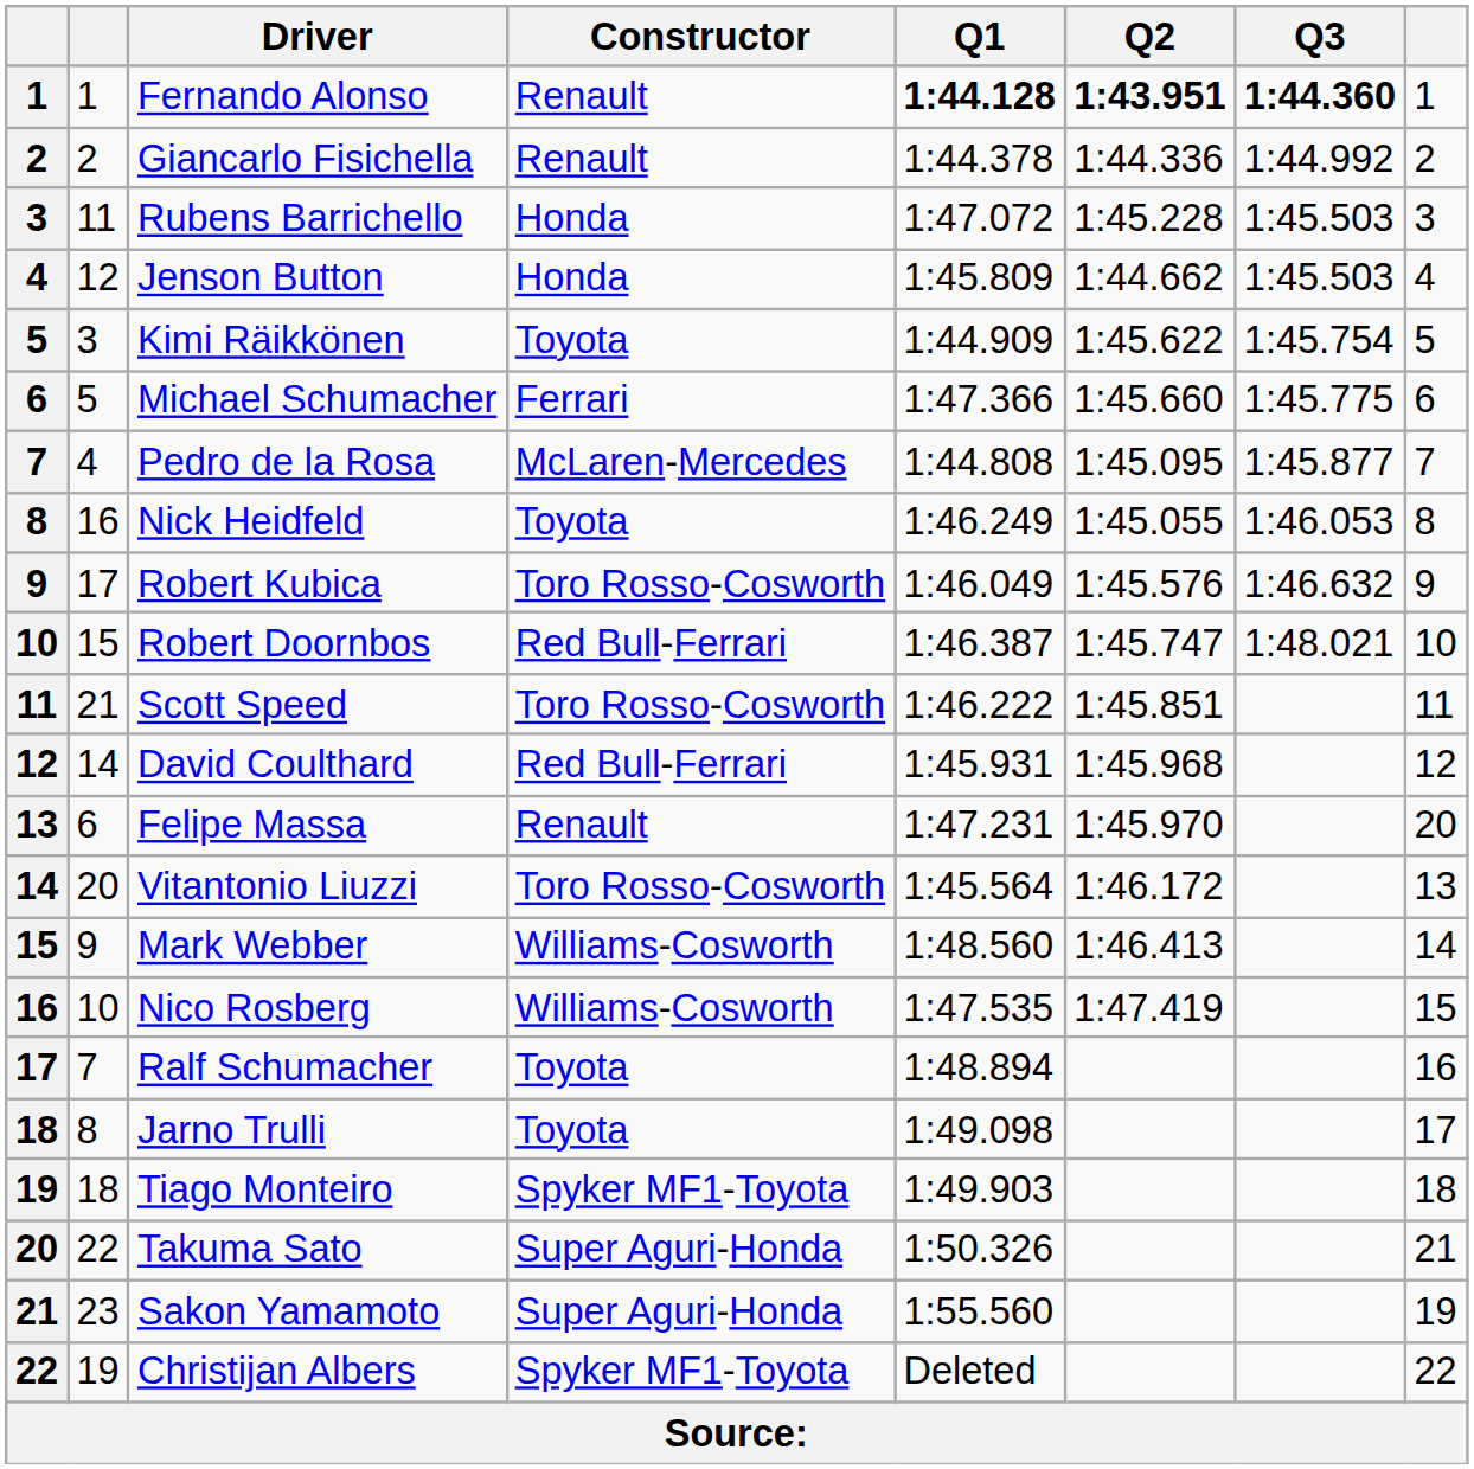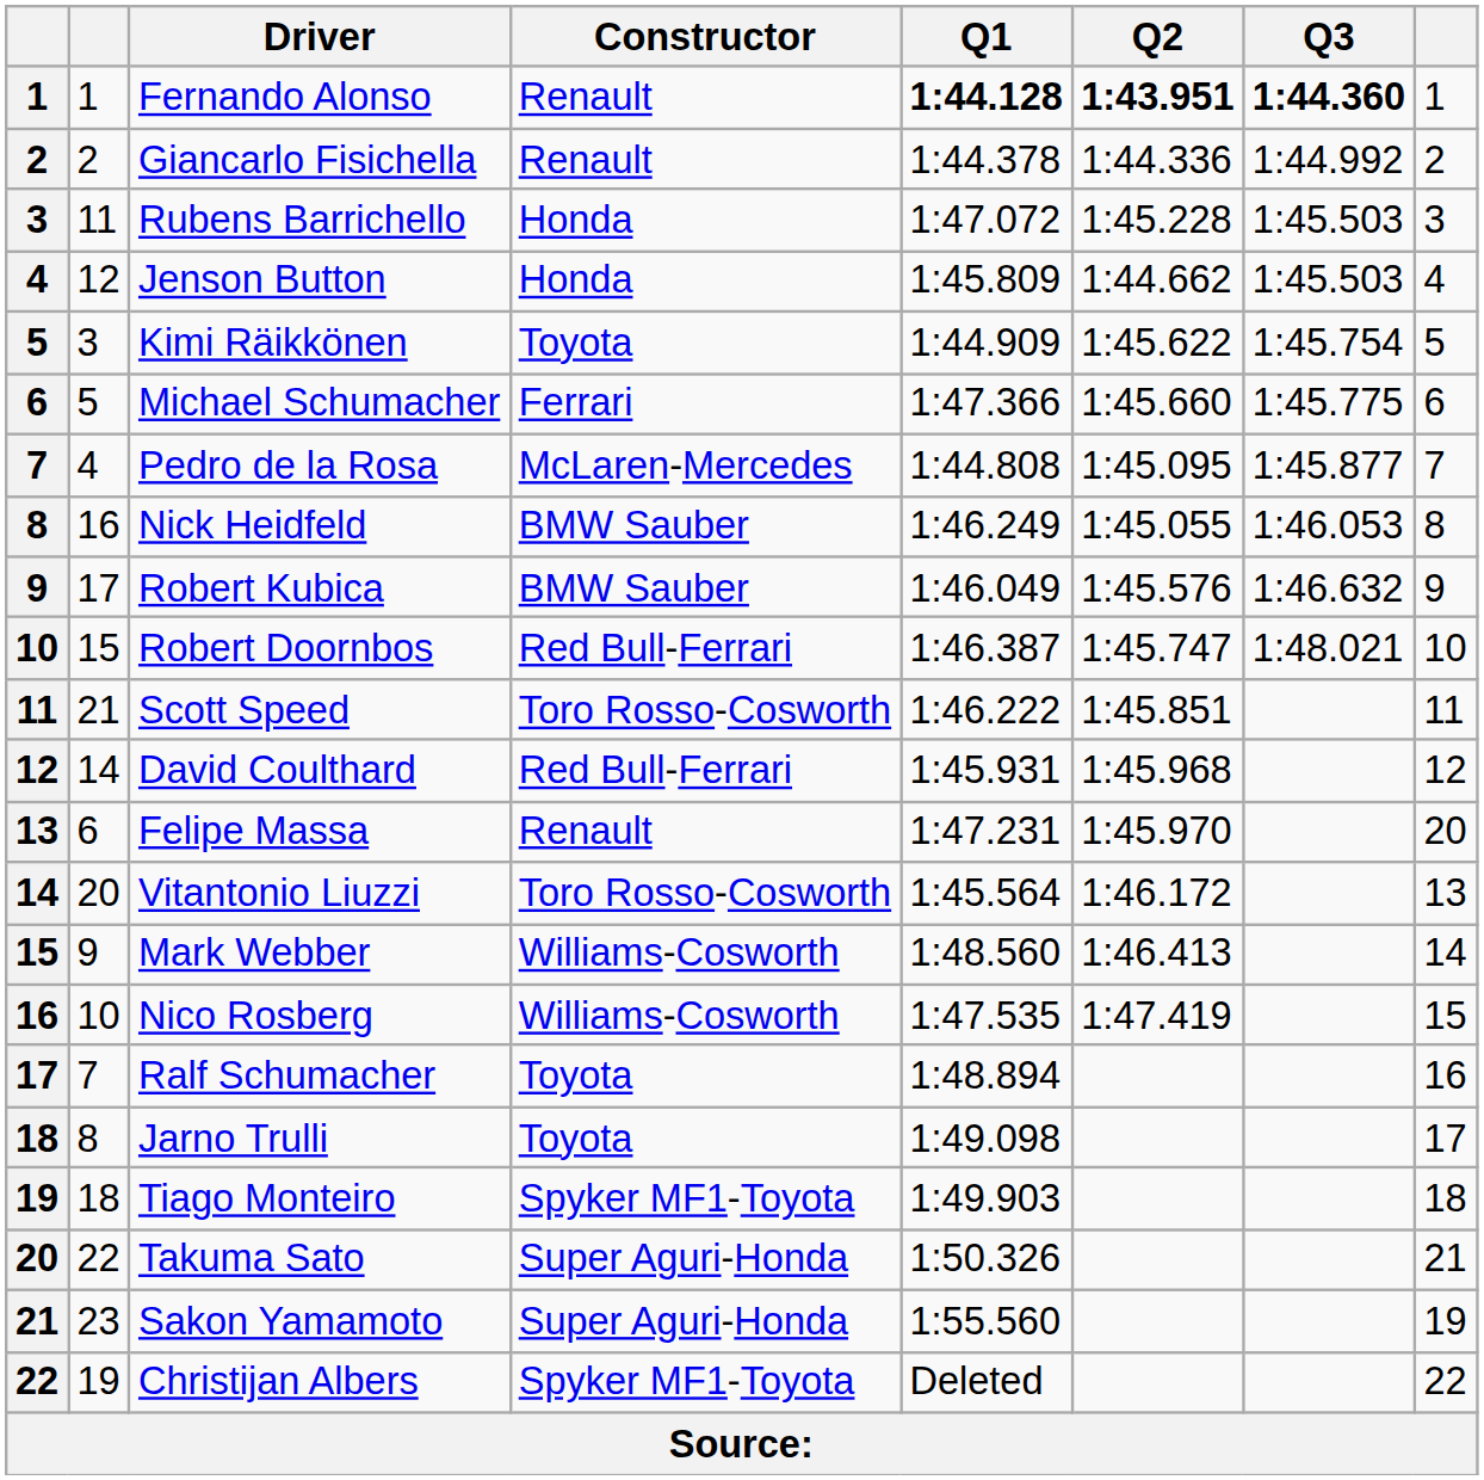Nick Heidfeld | Constructor: Toyota -> BMW Sauber
Robert Kubica | Constructor: Toro Rosso-Cosworth -> BMW Sauber
